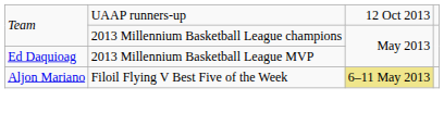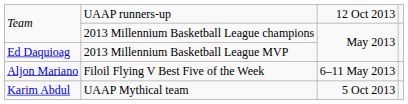Aljon Mariano | column 3: khaki background -> no background
+ row: Karim Abdul | UAAP Mythical team | 5 Oct 2013
